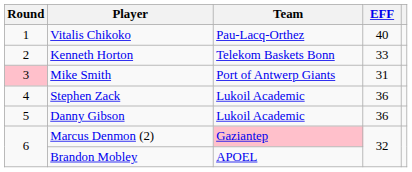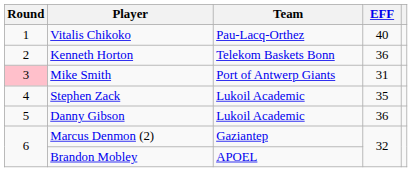Kenneth Horton | EFF: 33 -> 36
Stephen Zack | EFF: 36 -> 35
Marcus Denmon (2) | Team: pink background -> no background
